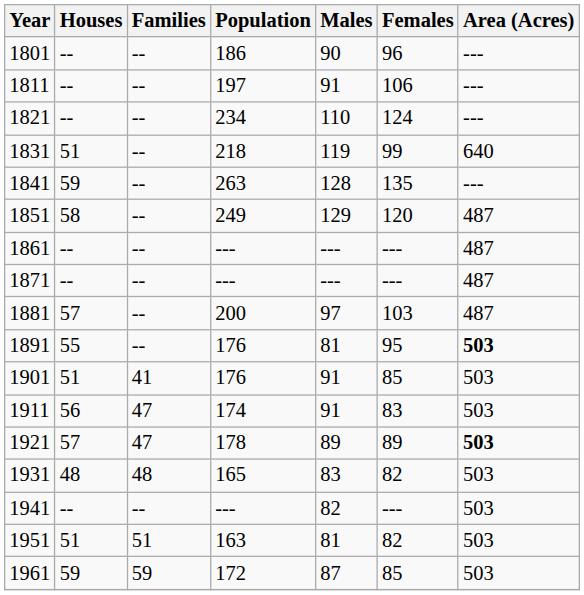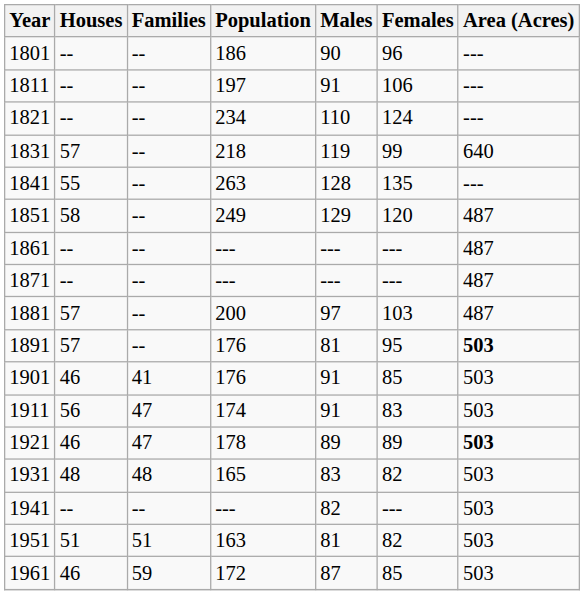1831 | Houses: 51 -> 57
1841 | Houses: 59 -> 55
1891 | Houses: 55 -> 57
1901 | Houses: 51 -> 46
1921 | Houses: 57 -> 46
1961 | Houses: 59 -> 46
